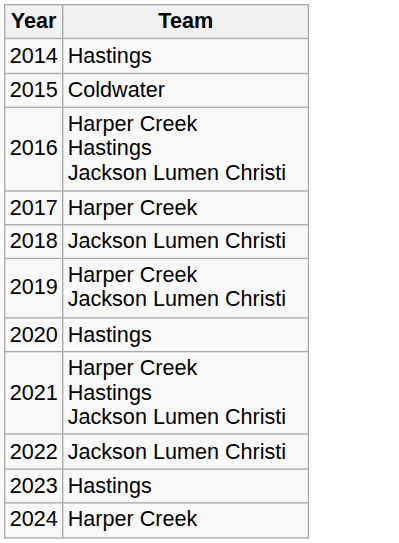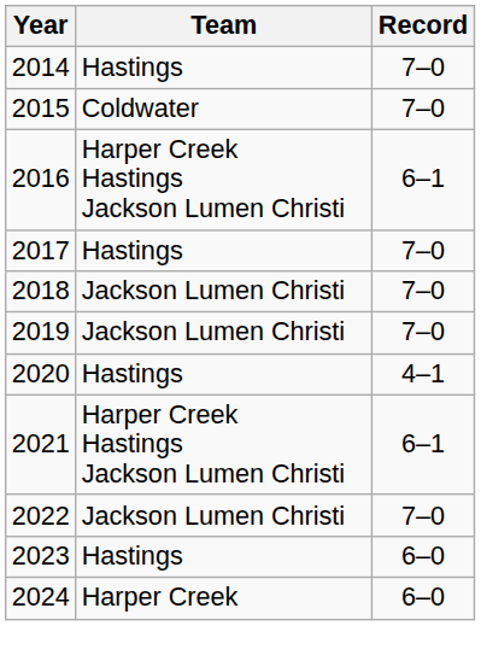+ column: Record | 7–0 | 7–0 | 6–1 | 7–0 | 7–0 | 7–0 | 4–1 | 6–1 | 7–0 | 6–0 | 6–0
2017 | Team: Harper Creek -> Hastings
2019 | Team: Harper Creek Jackson Lumen Christi -> Jackson Lumen Christi
